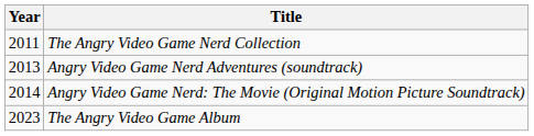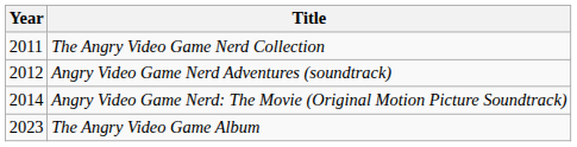Angry Video Game Nerd Adventures (soundtrack) | Year: 2013 -> 2012
